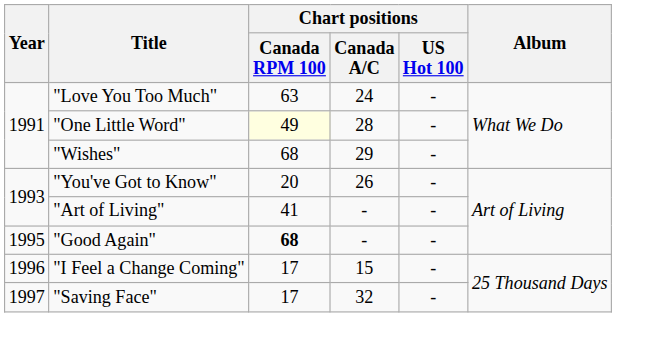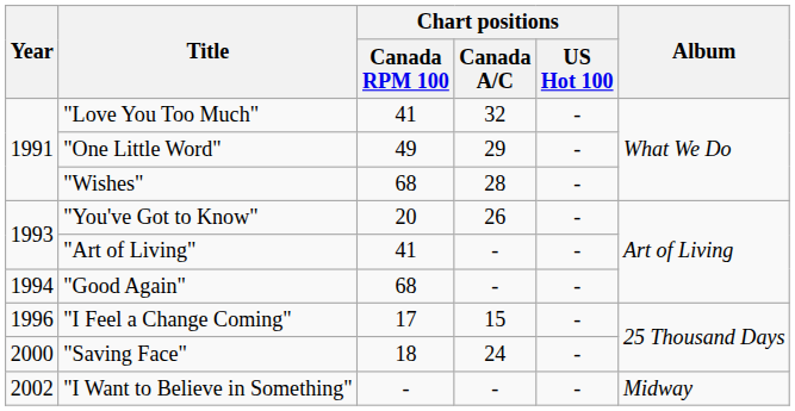"Love You Too Much" | Chart positions / Canada RPM 100: 63 -> 41
"Love You Too Much" | Chart positions / Canada A/C: 24 -> 32
"One Little Word" | Chart positions / Canada RPM 100: lightyellow background -> no background
"One Little Word" | Chart positions / Canada A/C: 28 -> 29
"Wishes" | Chart positions / Canada A/C: 29 -> 28
"Good Again" | Year: 1995 -> 1994
"Good Again" | Chart positions / Canada RPM 100: bold -> normal
"Saving Face" | Year: 1997 -> 2000
"Saving Face" | Chart positions / Canada RPM 100: 17 -> 18
"Saving Face" | Chart positions / Canada A/C: 32 -> 24
+ row: 2002 | "I Want to Believe in Something" | - | - | - | Midway
